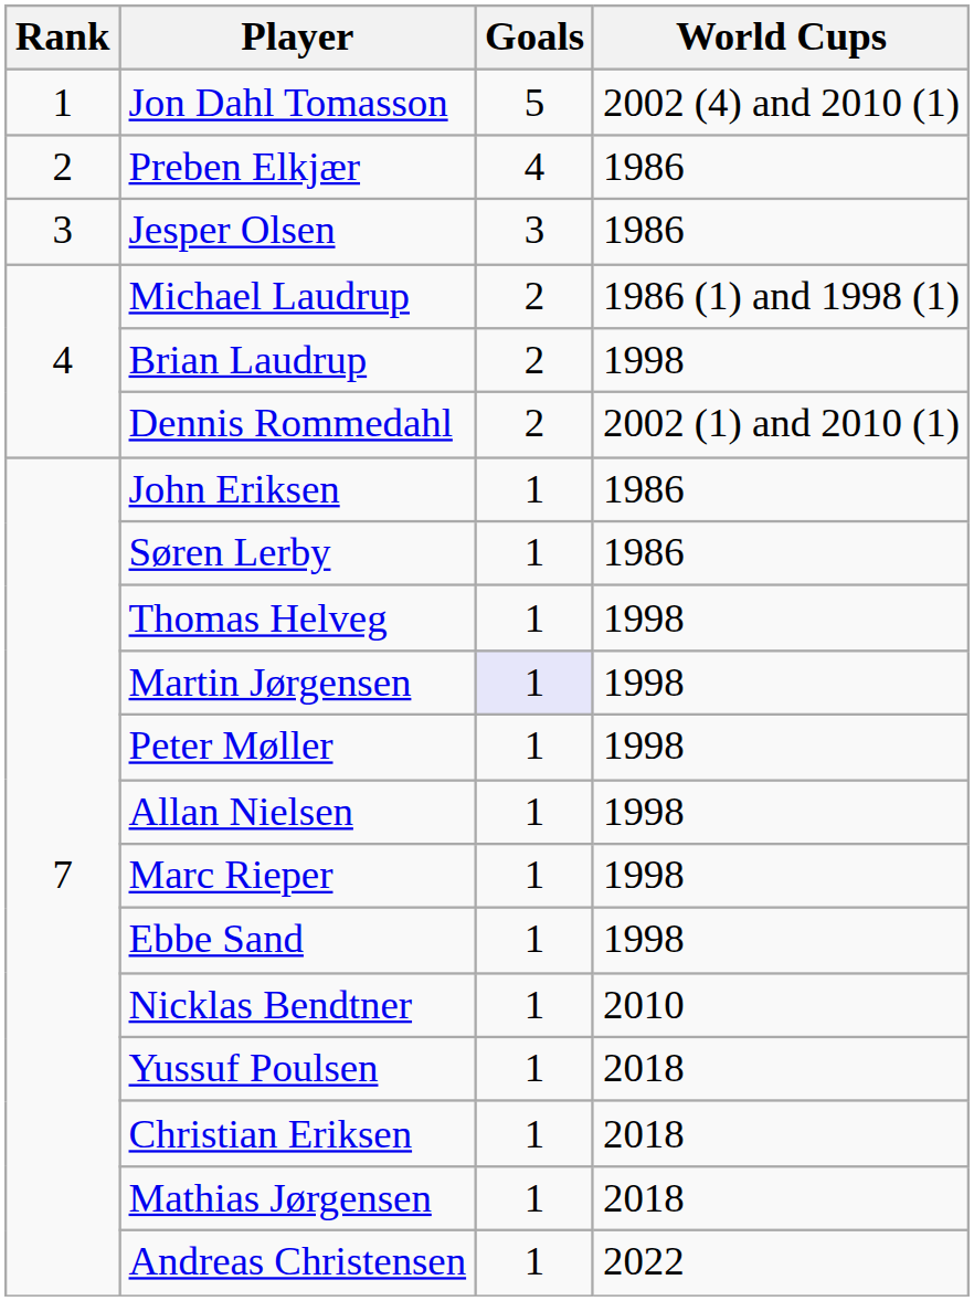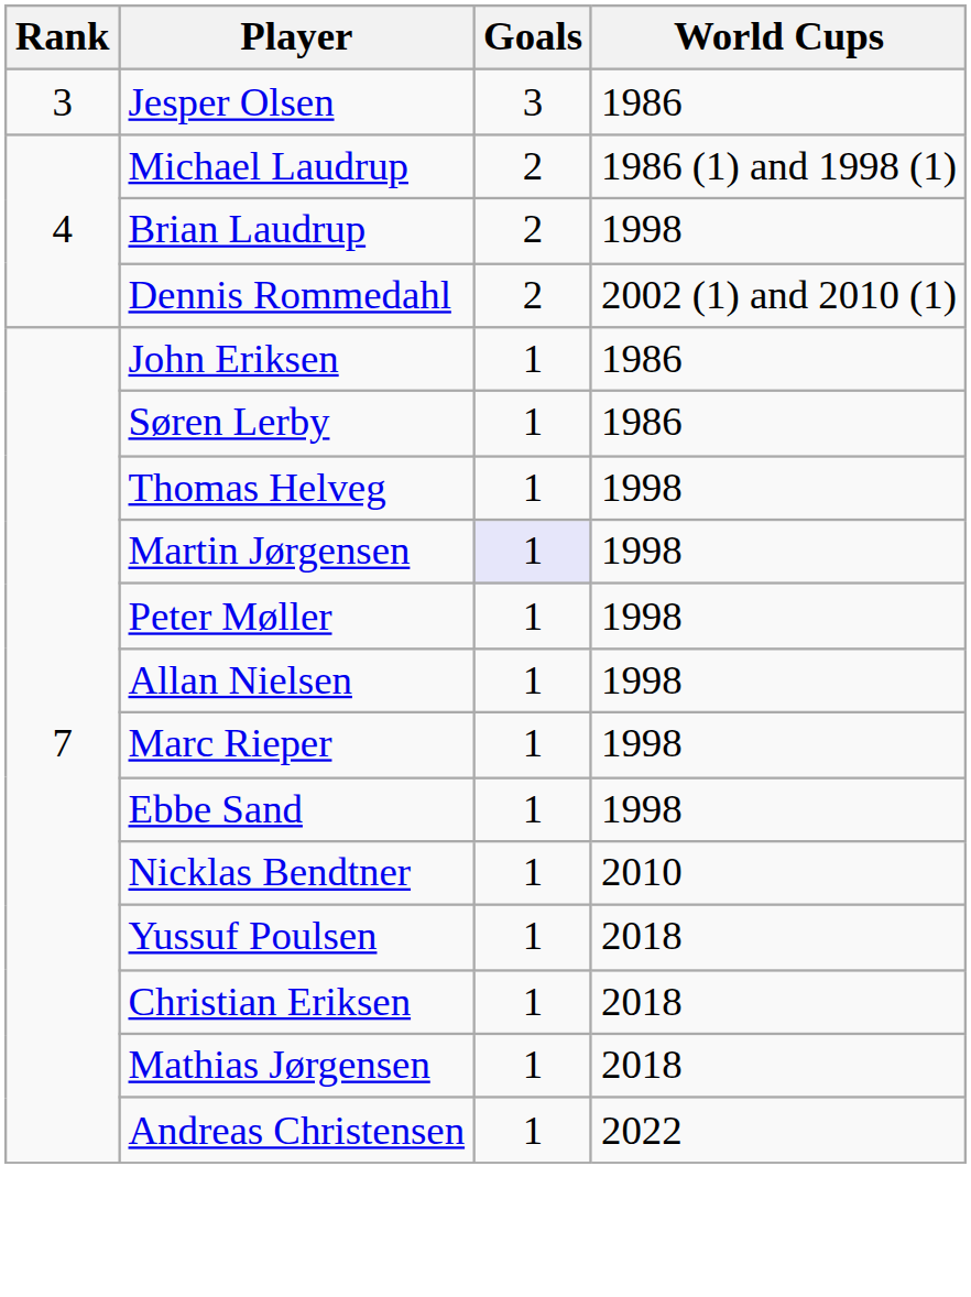- row: 1 | Jon Dahl Tomasson | 5 | 2002 (4) and 2010 (1)
- row: 2 | Preben Elkjær | 4 | 1986
